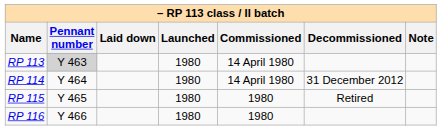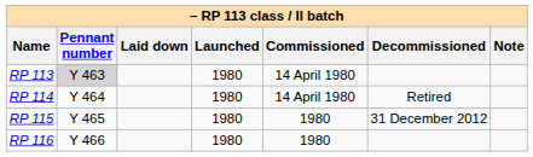RP 114 | Decommissioned: 31 December 2012 -> Retired
RP 115 | Decommissioned: Retired -> 31 December 2012
